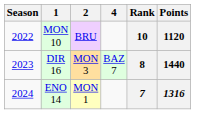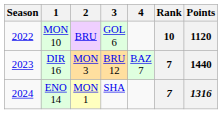+ column: 3 | GOL 6 | BRU 12 | SHA
DIR 16 | Rank: 8 -> 7
